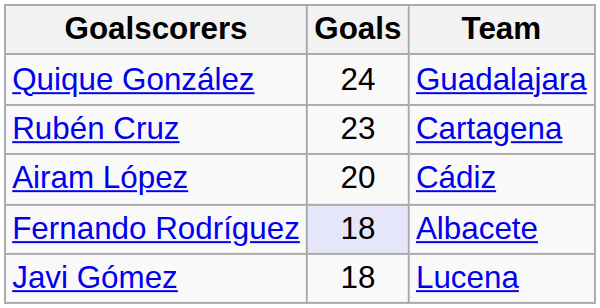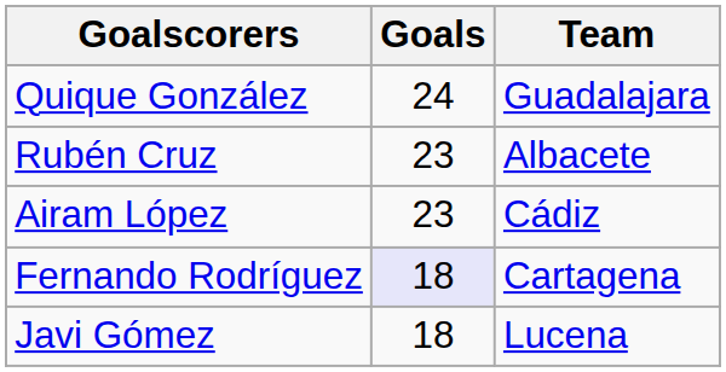Rubén Cruz | Team: Cartagena -> Albacete
Airam López | Goals: 20 -> 23
Fernando Rodríguez | Team: Albacete -> Cartagena
